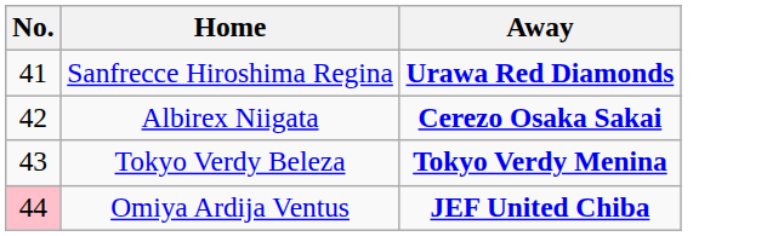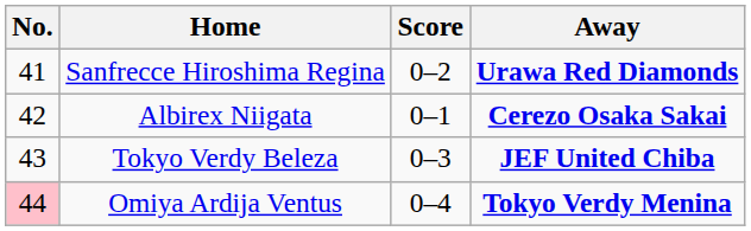+ column: Score | 0–2 | 0–1 | 0–3 | 0–4
Tokyo Verdy Beleza | Away: Tokyo Verdy Menina -> JEF United Chiba
Omiya Ardija Ventus | Away: JEF United Chiba -> Tokyo Verdy Menina
